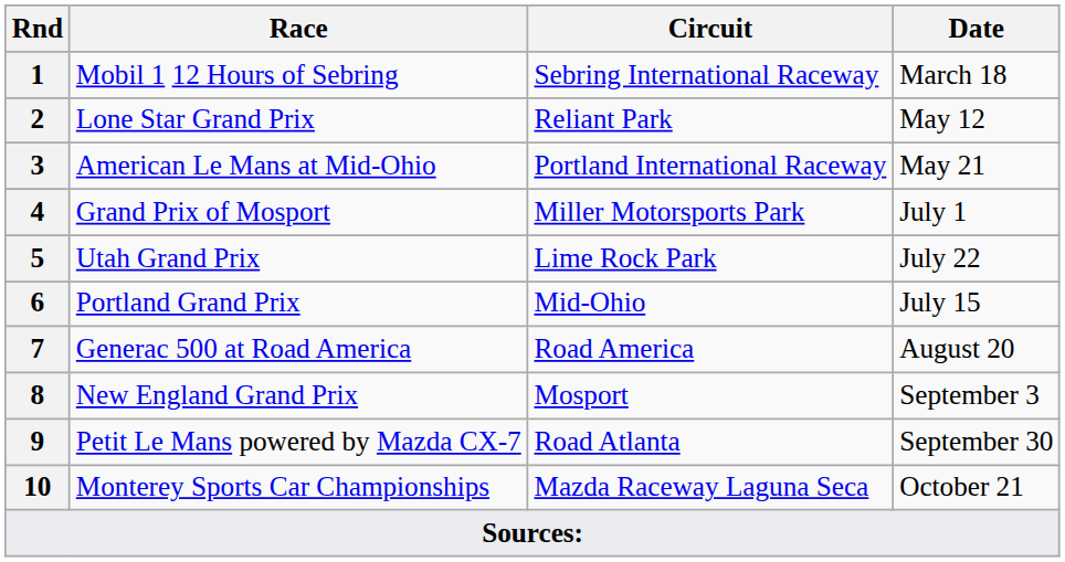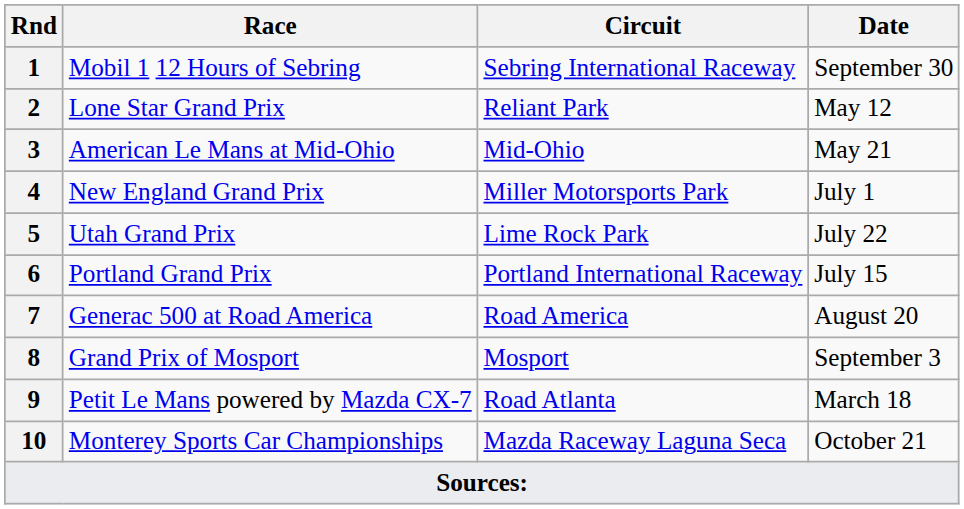1 | Date: March 18 -> September 30
3 | Circuit: Portland International Raceway -> Mid-Ohio
4 | Race: Grand Prix of Mosport -> New England Grand Prix
6 | Circuit: Mid-Ohio -> Portland International Raceway
8 | Race: New England Grand Prix -> Grand Prix of Mosport
9 | Date: September 30 -> March 18
